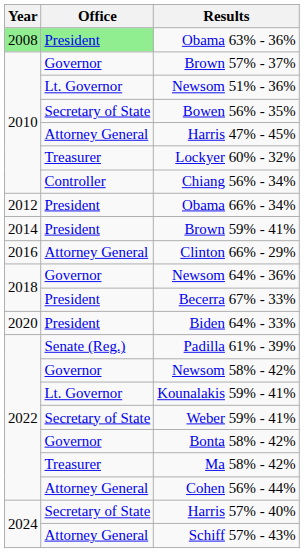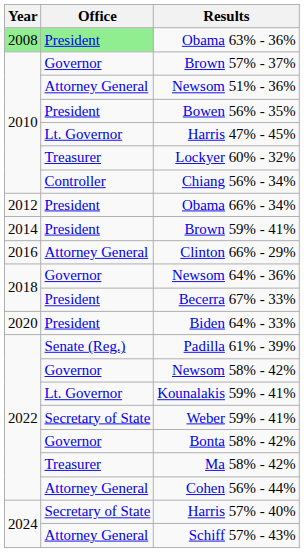Newsom 51% - 36% | Office: Lt. Governor -> Attorney General
Bowen 56% - 35% | Office: Secretary of State -> President
Harris 47% - 45% | Office: Attorney General -> Lt. Governor
